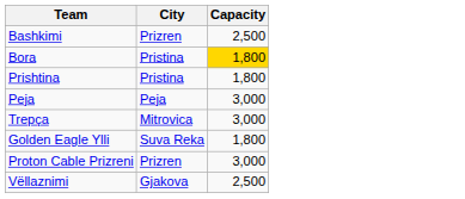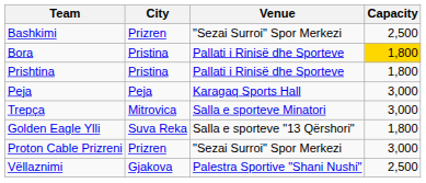+ column: Venue | "Sezai Surroi" Spor Merkezi | Pallati i Rinisë dhe Sporteve | Pallati i Rinisë dhe Sporteve | Karagaq Sports Hall | Salla e sporteve Minatori | Salla e sporteve "13 Qërshori" | "Sezai Surroi" Spor Merkezi | Palestra Sportive "Shani Nushi"
